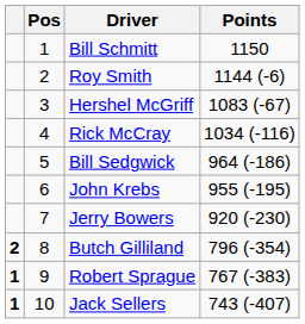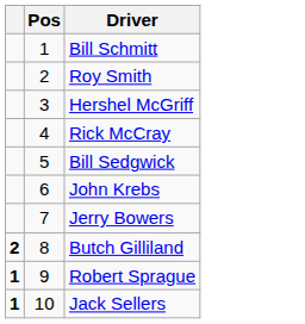- column: Points | 1150 | 1144 (-6) | 1083 (-67) | 1034 (-116) | 964 (-186) | 955 (-195) | 920 (-230) | 796 (-354) | 767 (-383) | 743 (-407)
